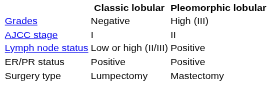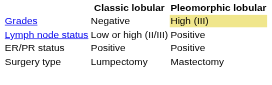Grades | Pleomorphic lobular: no background -> khaki background
- row: AJCC stage | I | II
